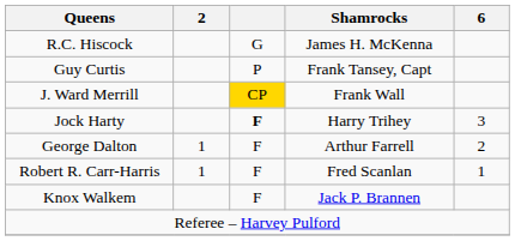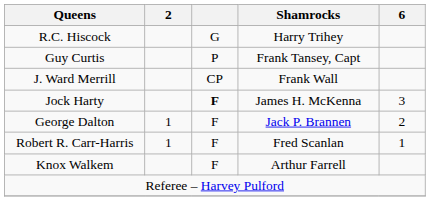R.C. Hiscock | Shamrocks: James H. McKenna -> Harry Trihey
J. Ward Merrill | column 3: gold background -> no background
Jock Harty | Shamrocks: Harry Trihey -> James H. McKenna
George Dalton | Shamrocks: Arthur Farrell -> Jack P. Brannen
Knox Walkem | Shamrocks: Jack P. Brannen -> Arthur Farrell
